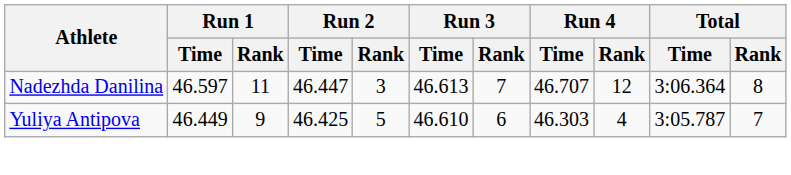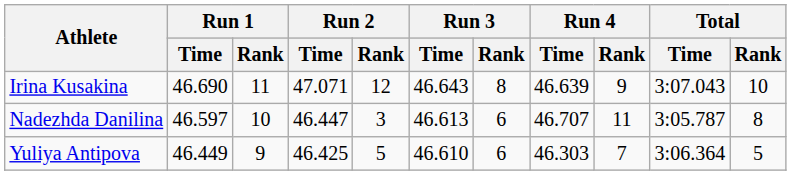+ row: Irina Kusakina | 46.690 | 11 | 47.071 | 12 | 46.643 | 8 | 46.639 | 9 | 3:07.043 | 10
Nadezhda Danilina | Run 1 / Rank: 11 -> 10
Nadezhda Danilina | Run 3 / Rank: 7 -> 6
Nadezhda Danilina | Run 4 / Rank: 12 -> 11
Nadezhda Danilina | Total / Time: 3:06.364 -> 3:05.787
Yuliya Antipova | Run 4 / Rank: 4 -> 7
Yuliya Antipova | Total / Time: 3:05.787 -> 3:06.364
Yuliya Antipova | Total / Rank: 7 -> 5
